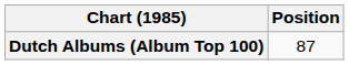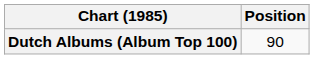Dutch Albums (Album Top 100) | Position: 87 -> 90
